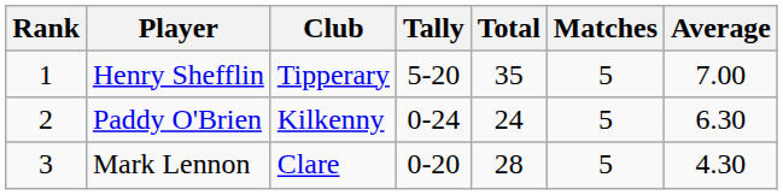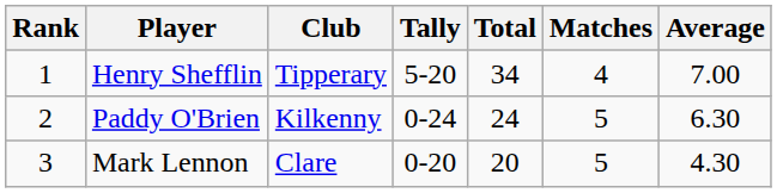Henry Shefflin | Total: 35 -> 34
Henry Shefflin | Matches: 5 -> 4
Mark Lennon | Total: 28 -> 20
